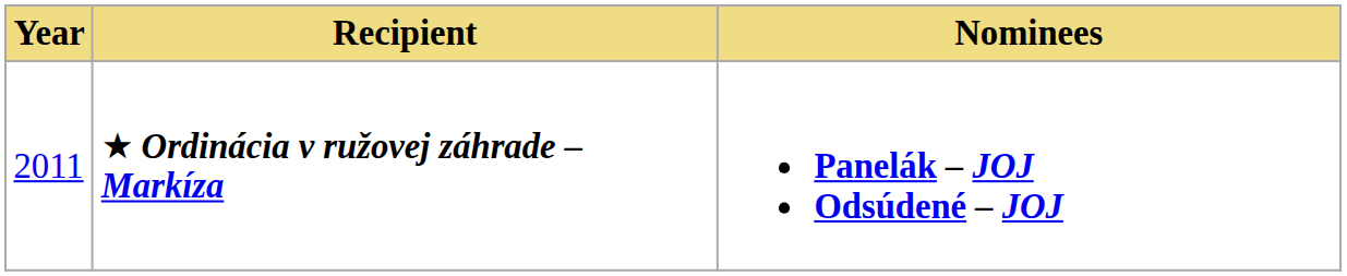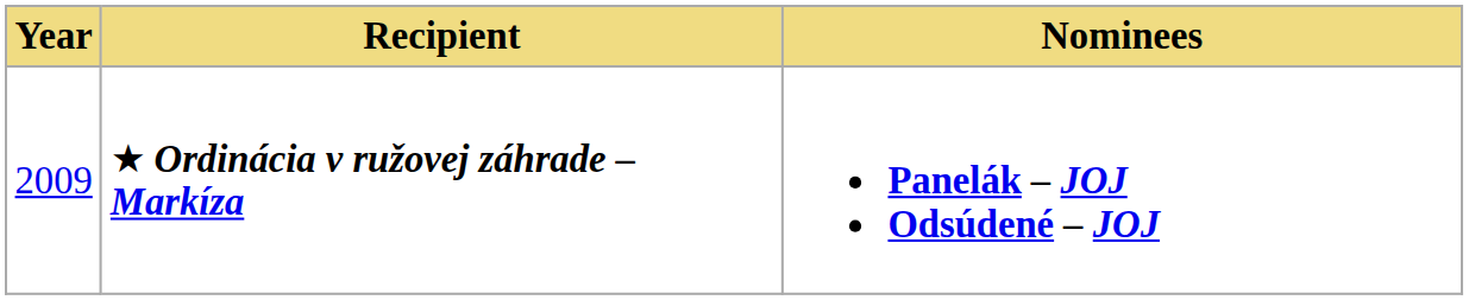★ Ordinácia v ružovej záhrade – Markíza | Year: 2011 -> 2009
